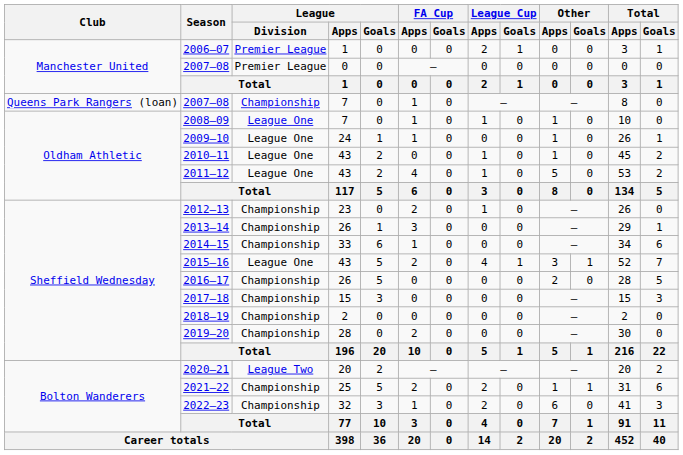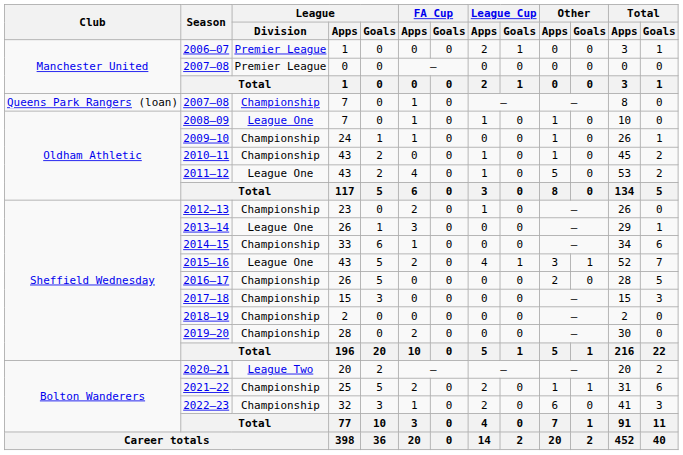2009–10 | League / Division: League One -> Championship
2010–11 | League / Division: League One -> Championship
2013–14 | League / Division: Championship -> League One
